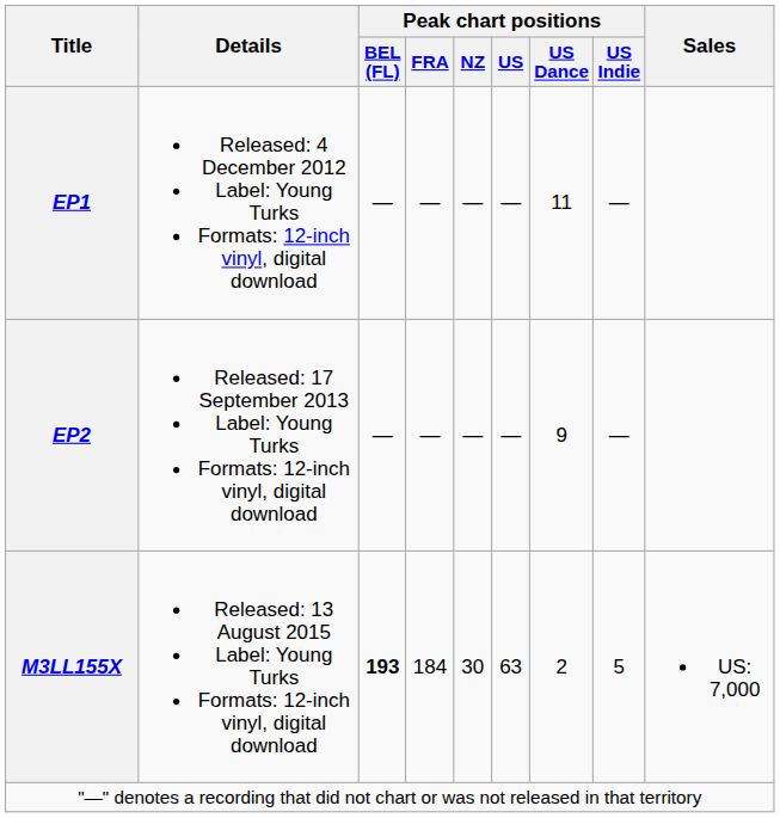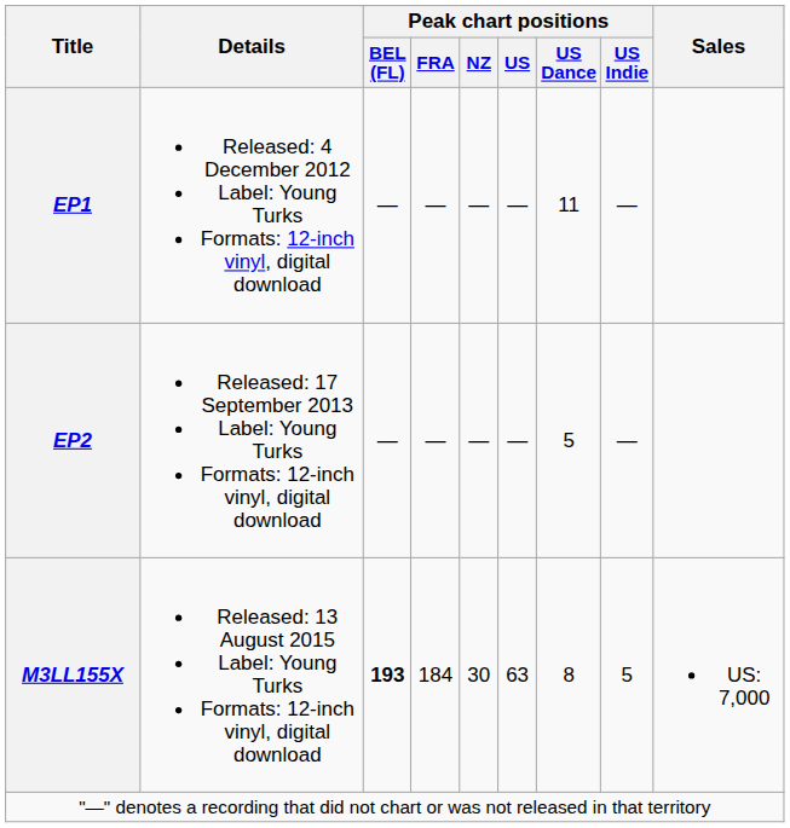EP2 | Peak chart positions / US Dance: 9 -> 5
M3LL155X | Peak chart positions / US Dance: 2 -> 8
